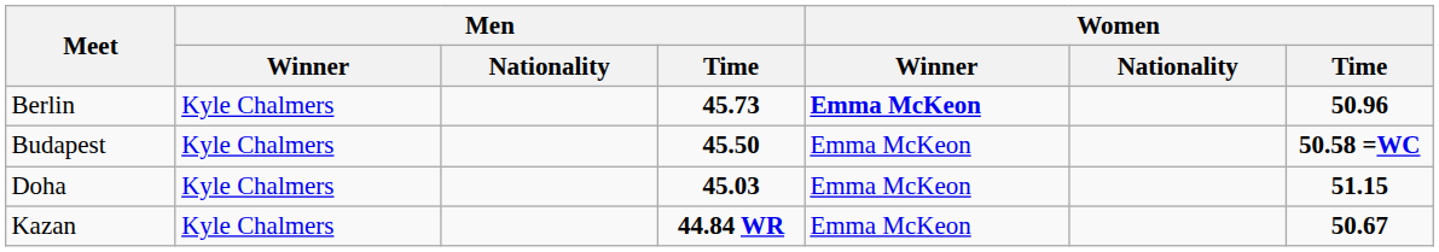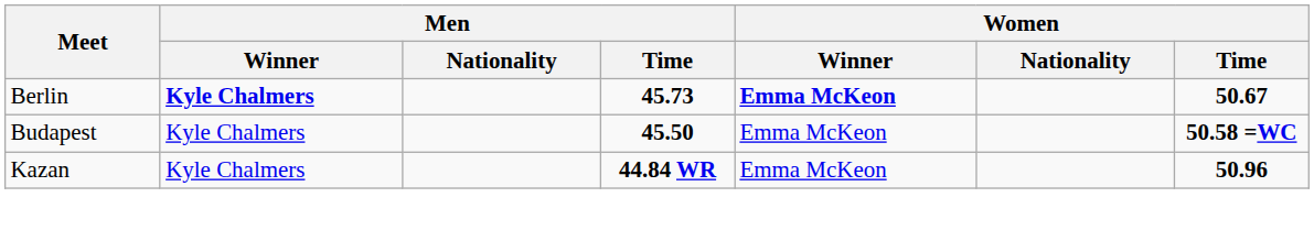Berlin | Men / Winner: normal -> bold
Berlin | Women / Time: 50.96 -> 50.67
- row: Doha | Kyle Chalmers | 45.03 | Emma McKeon | 51.15
Kazan | Women / Time: 50.67 -> 50.96
